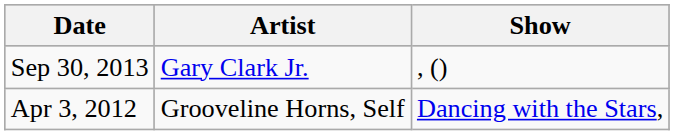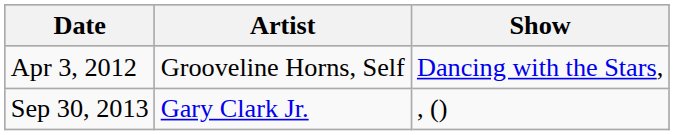rows swapped: Apr 3, 2012 <-> Sep 30, 2013
